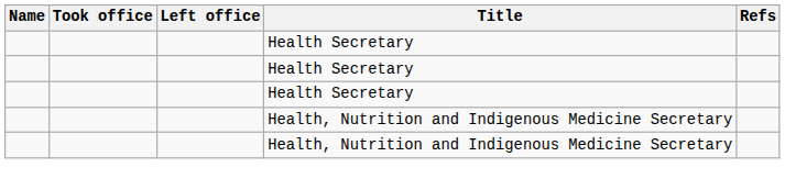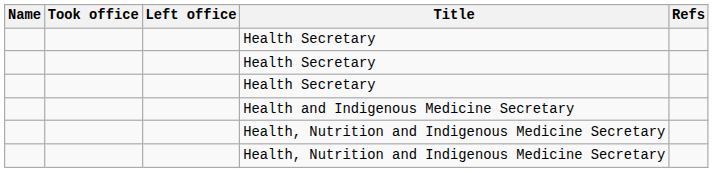+ row: Health and Indigenous Medicine Secretary
